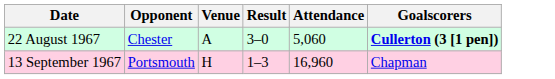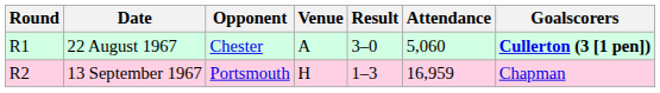+ column: Round | R1 | R2
13 September 1967 | Attendance: 16,960 -> 16,959
